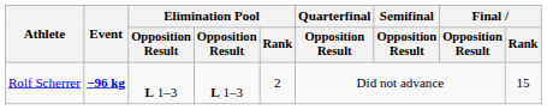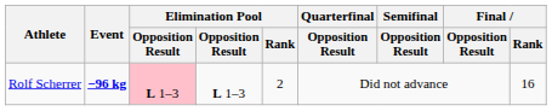Rolf Scherrer | column 3: no background -> pink background
Rolf Scherrer | Final / Rank: 15 -> 16
